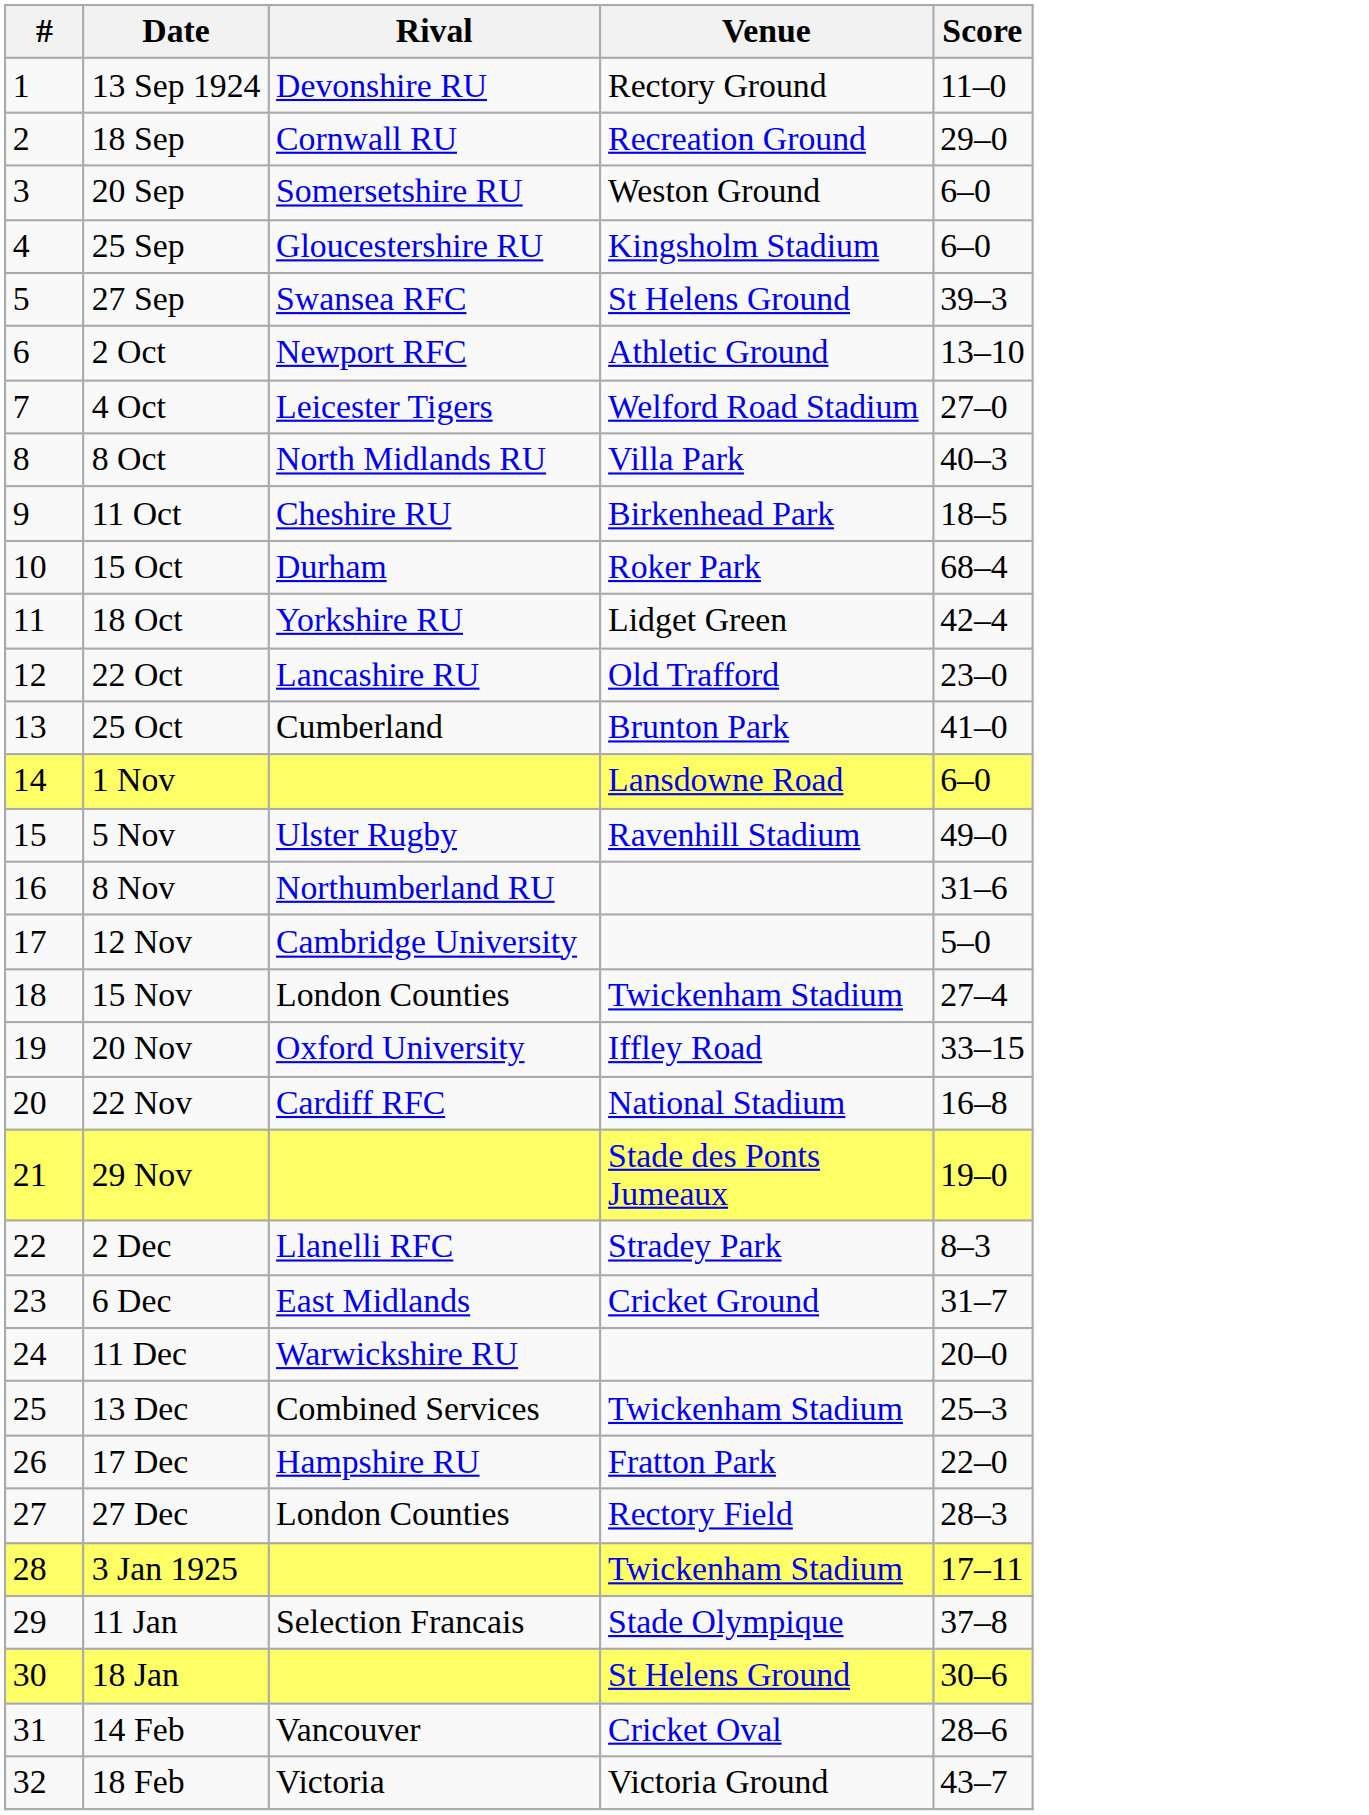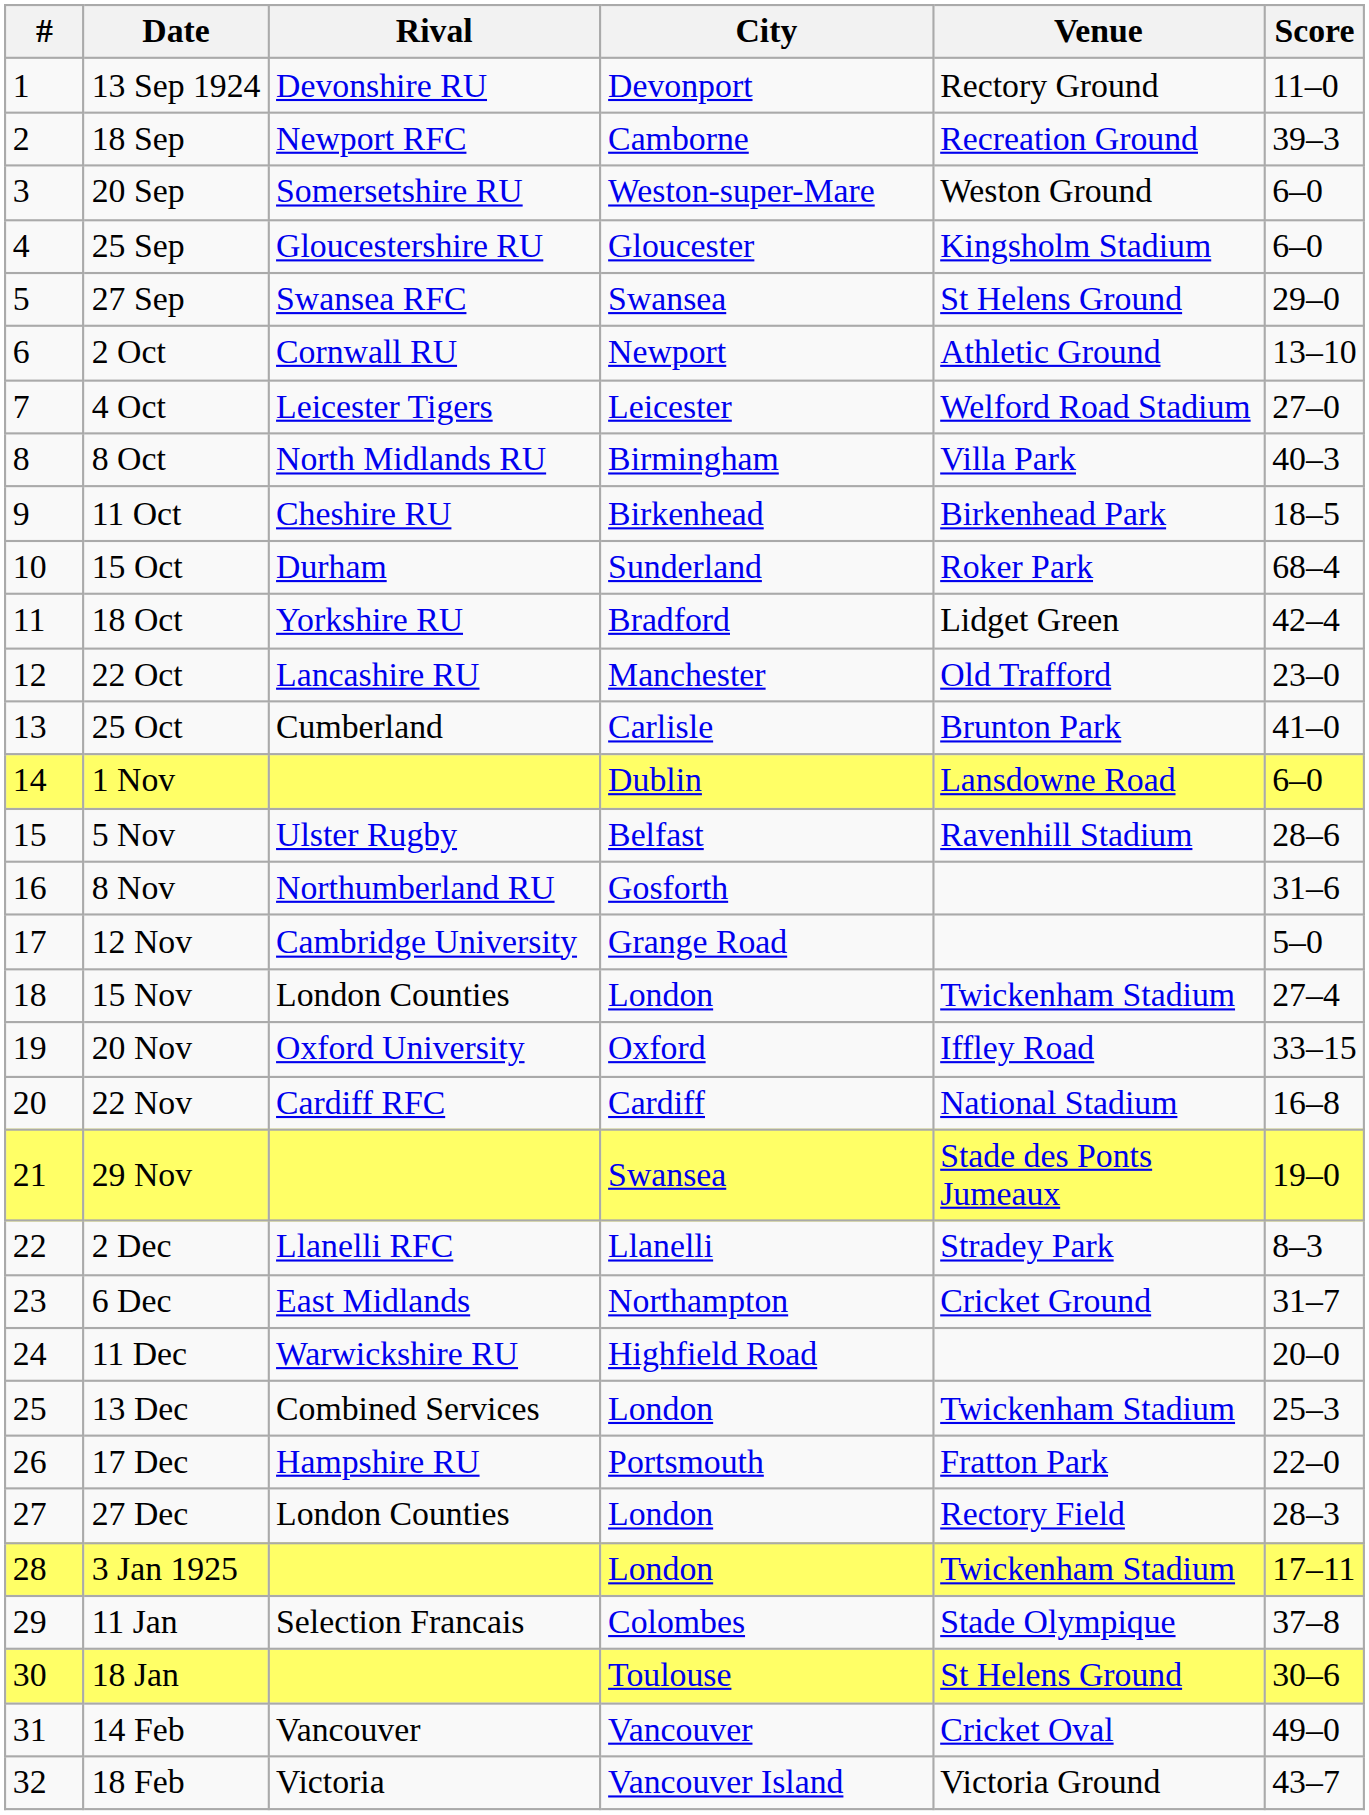+ column: City | Devonport | Camborne | Weston-super-Mare | Gloucester | Swansea | Newport | Leicester | Birmingham | Birkenhead | Sunderland | Bradford | Manchester | Carlisle | Dublin | Belfast | Gosforth | Grange Road | London | Oxford | Cardiff | Swansea | Llanelli | Northampton | Highfield Road | London | Portsmouth | London | London | Colombes | Toulouse | Vancouver | Vancouver Island
18 Sep | Rival: Cornwall RU -> Newport RFC
18 Sep | Score: 29–0 -> 39–3
27 Sep | Score: 39–3 -> 29–0
2 Oct | Rival: Newport RFC -> Cornwall RU
5 Nov | Score: 49–0 -> 28–6
14 Feb | Score: 28–6 -> 49–0
